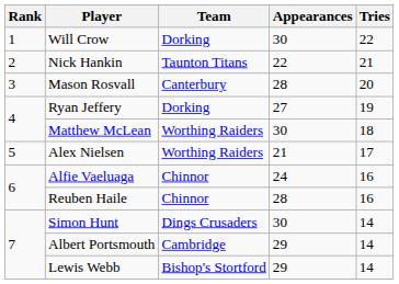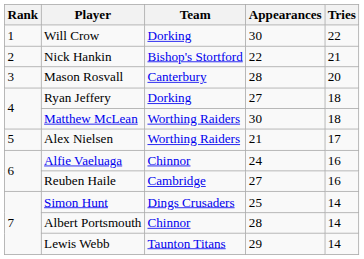Nick Hankin | Team: Taunton Titans -> Bishop's Stortford
Ryan Jeffery | Tries: 19 -> 18
Reuben Haile | Team: Chinnor -> Cambridge
Reuben Haile | Appearances: 28 -> 27
Simon Hunt | Appearances: 30 -> 25
Albert Portsmouth | Team: Cambridge -> Chinnor
Albert Portsmouth | Appearances: 29 -> 28
Lewis Webb | Team: Bishop's Stortford -> Taunton Titans
